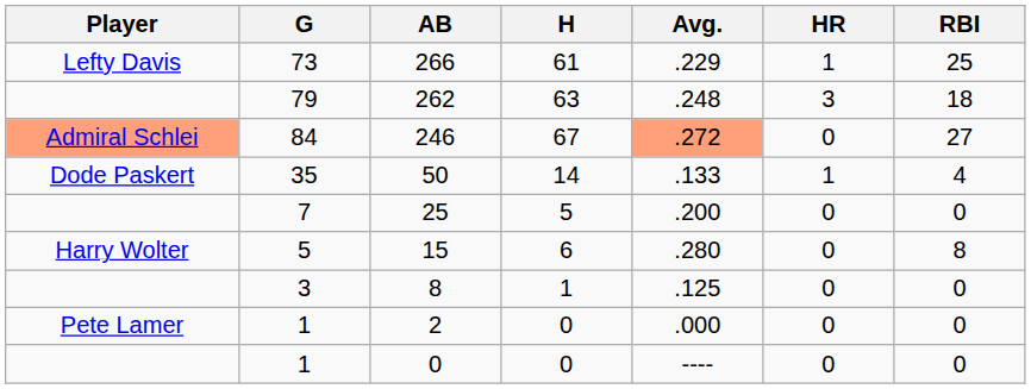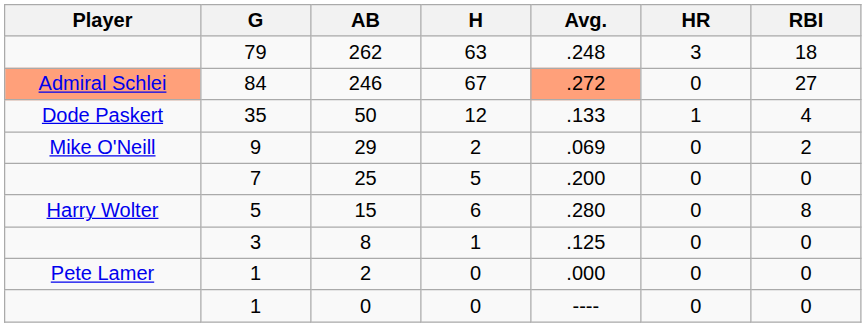- row: Lefty Davis | 73 | 266 | 61 | .229 | 1 | 25
50 | H: 14 -> 12
+ row: Mike O'Neill | 9 | 29 | 2 | .069 | 0 | 2
